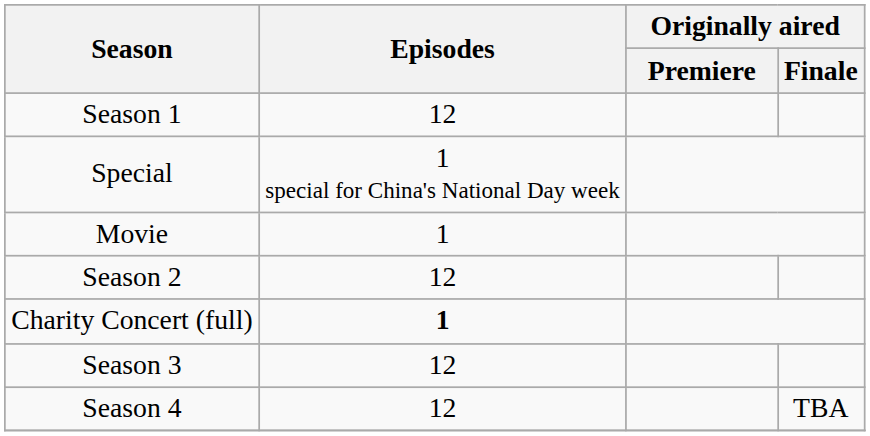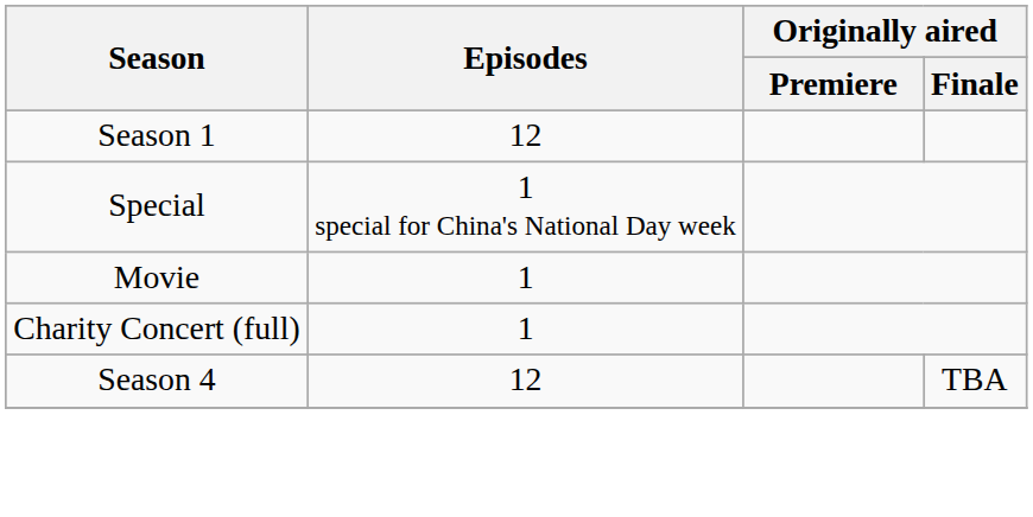- row: Season 2 | 12
Charity Concert (full) | Episodes: bold -> normal
- row: Season 3 | 12
